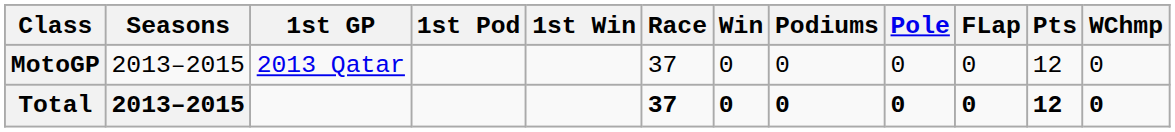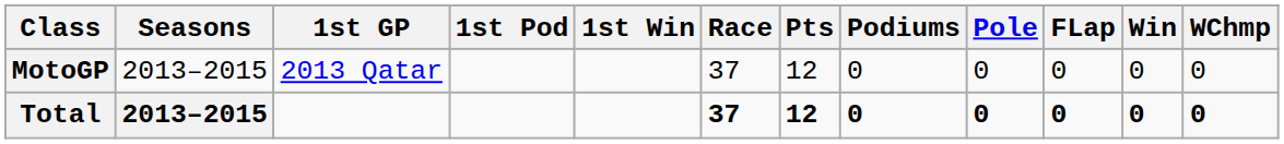columns swapped: Win <-> Pts
